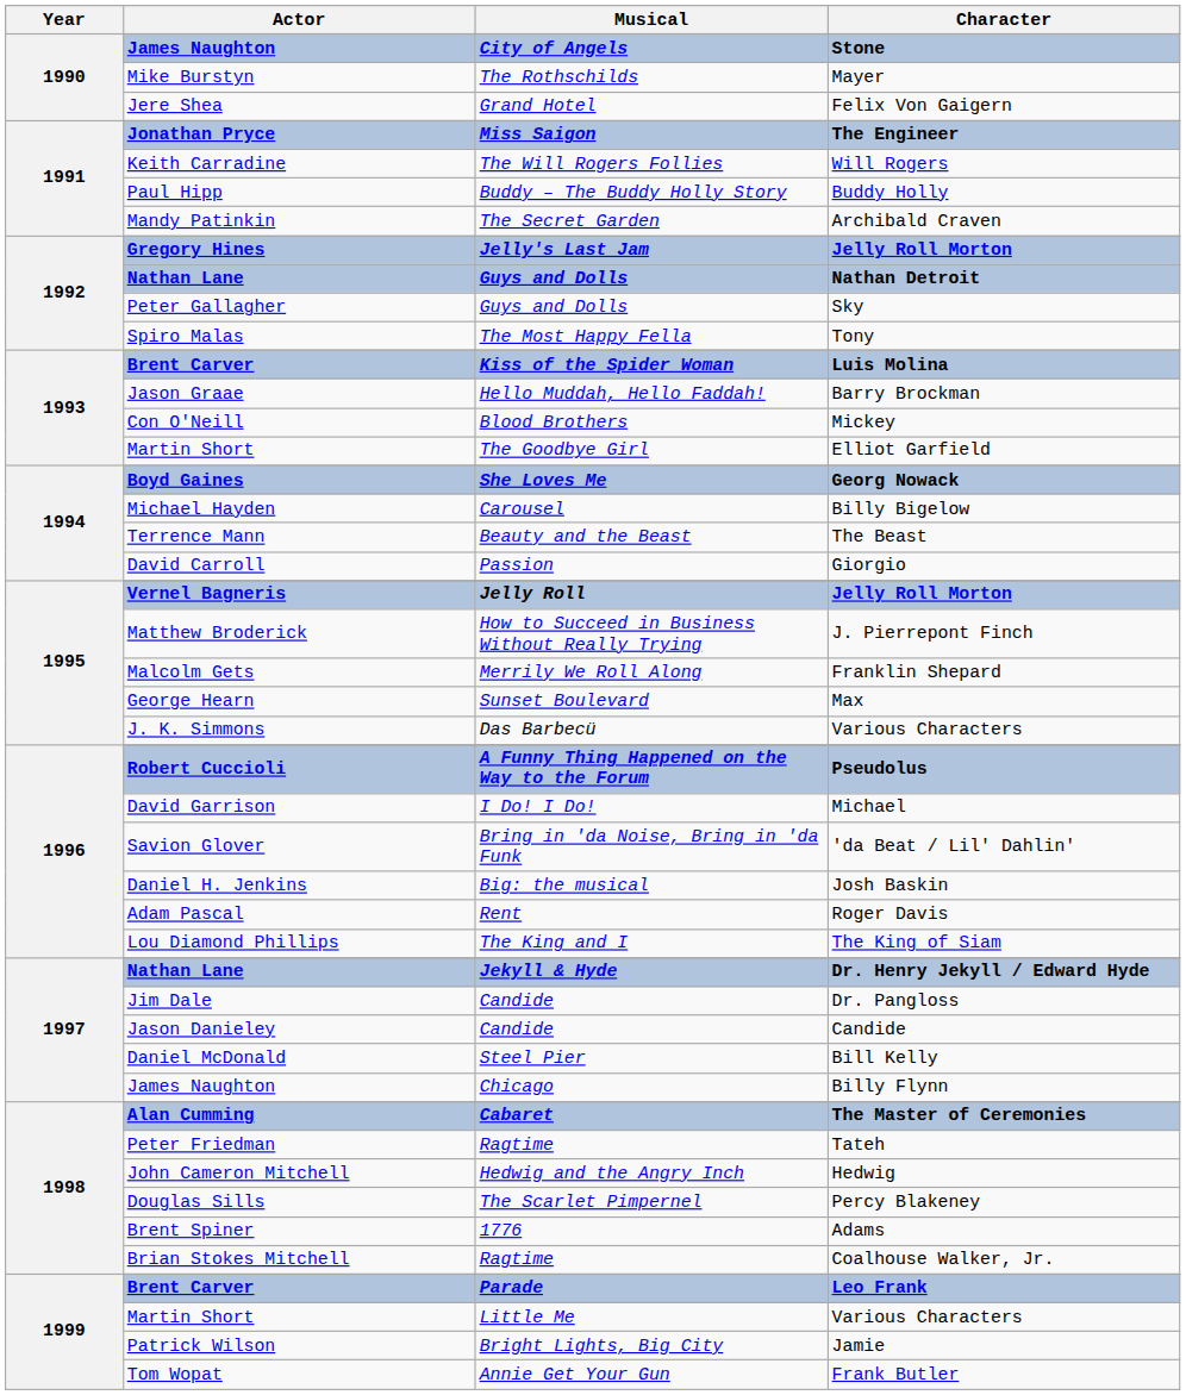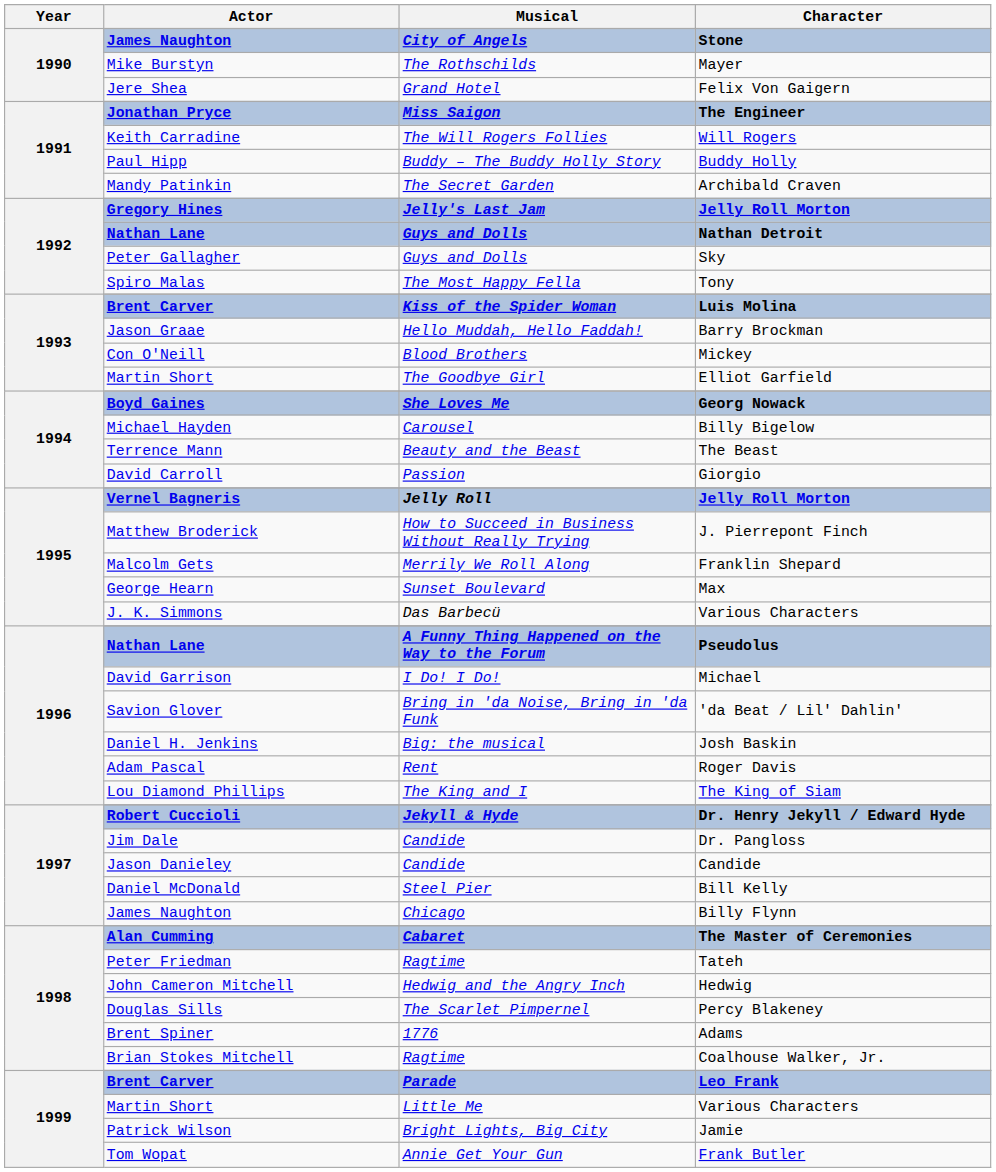Pseudolus | Actor: Robert Cuccioli -> Nathan Lane
Dr. Henry Jekyll / Edward Hyde | Actor: Nathan Lane -> Robert Cuccioli
